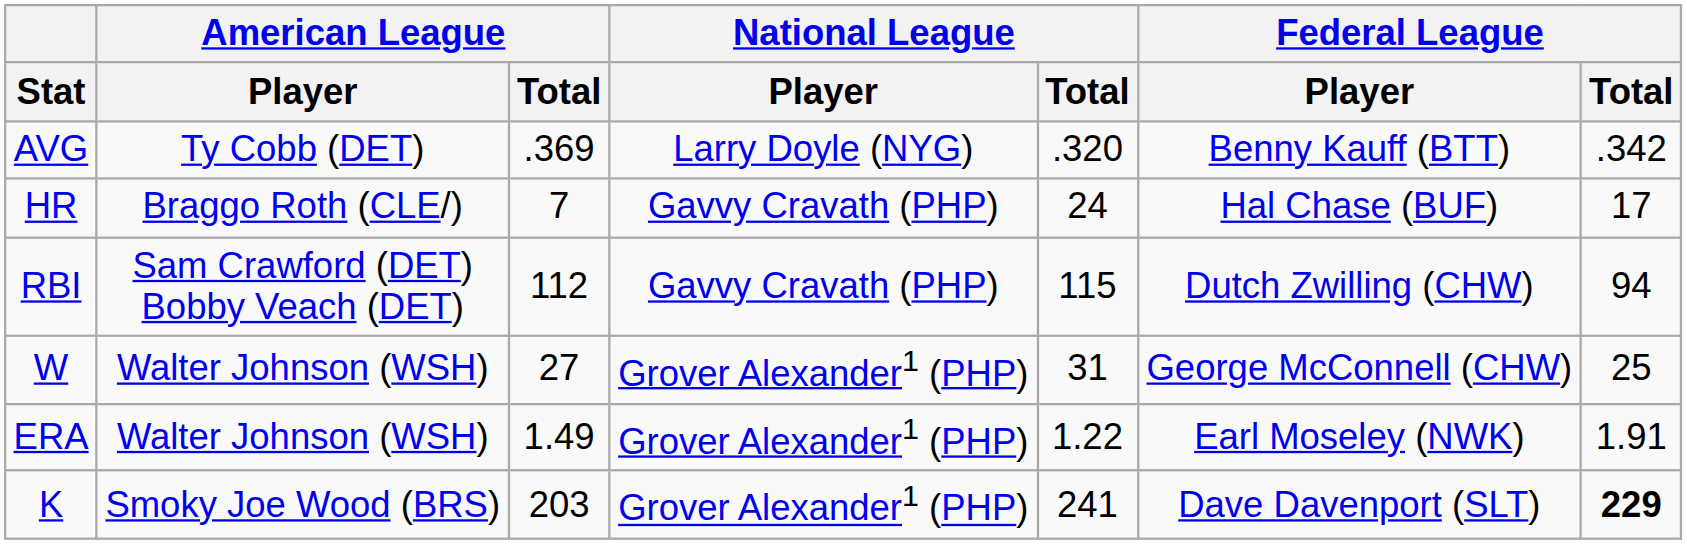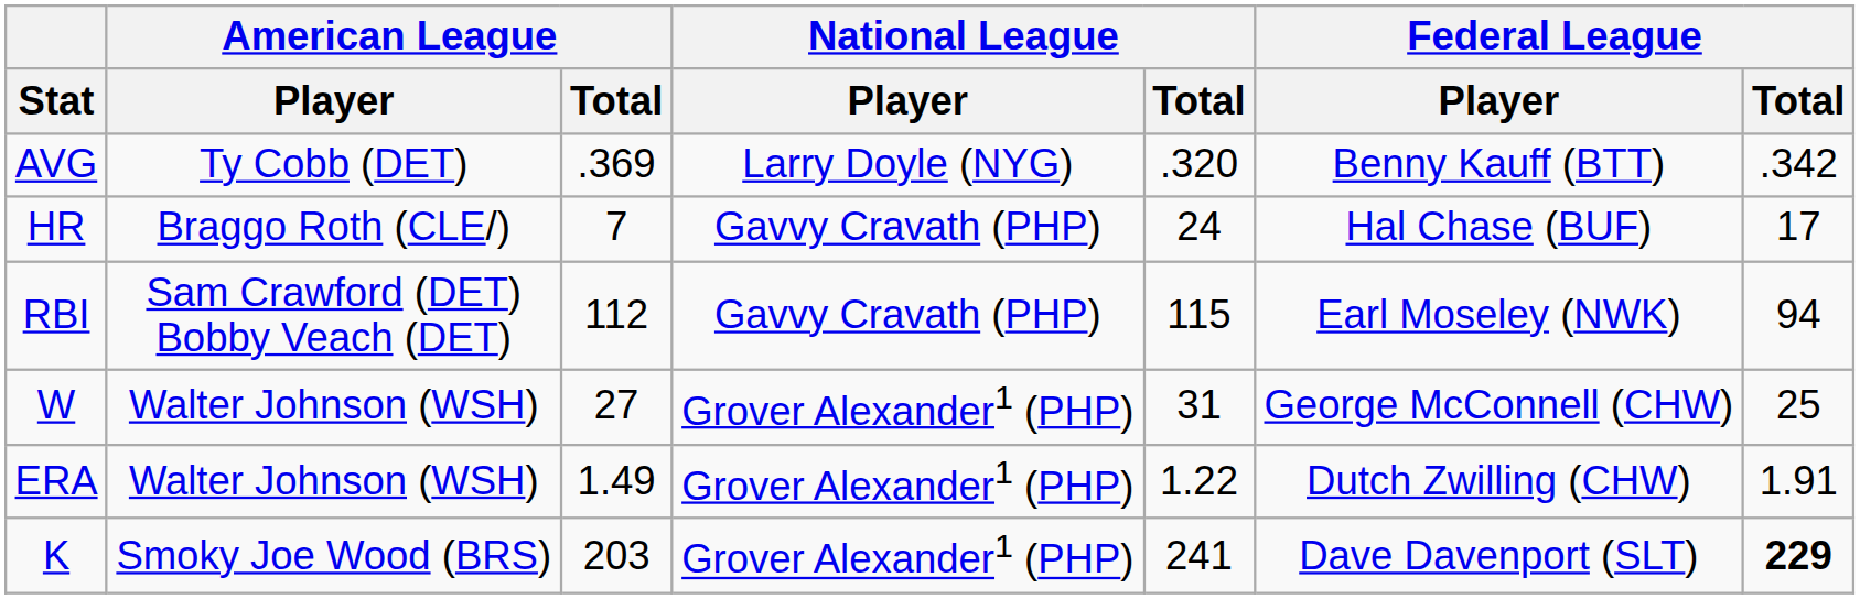RBI | Federal League / Player: Dutch Zwilling (CHW) -> Earl Moseley (NWK)
ERA | Federal League / Player: Earl Moseley (NWK) -> Dutch Zwilling (CHW)
